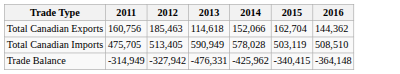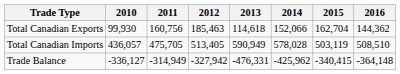+ column: 2010 | 99,930 | 436,057 | -336,127
